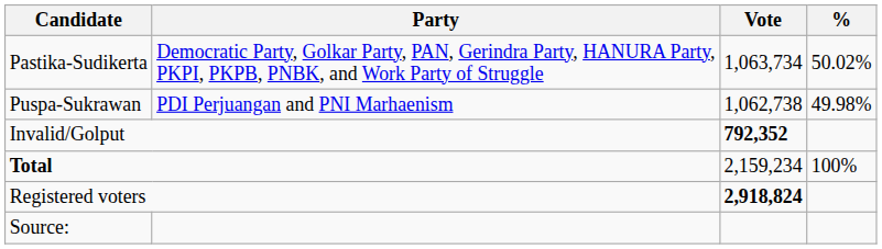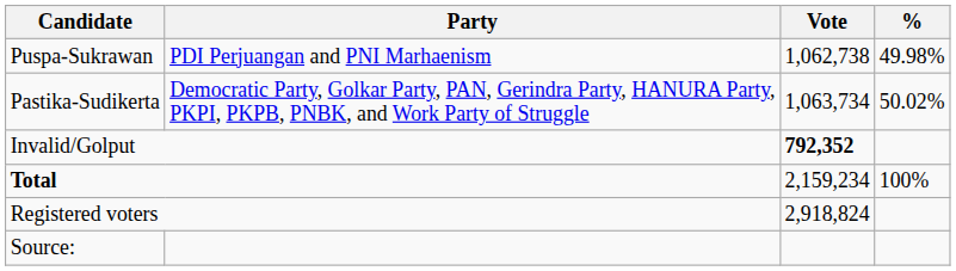rows swapped: Puspa-Sukrawan <-> Pastika-Sudikerta
Registered voters | Vote: bold -> normal
